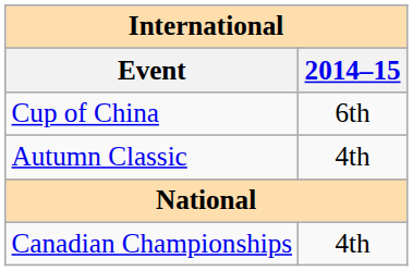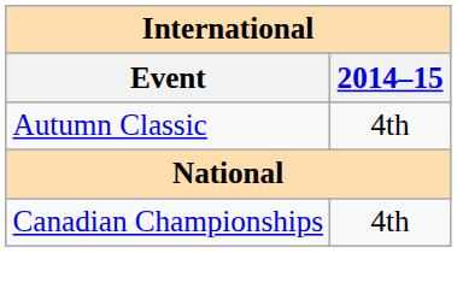- row: Cup of China | 6th
